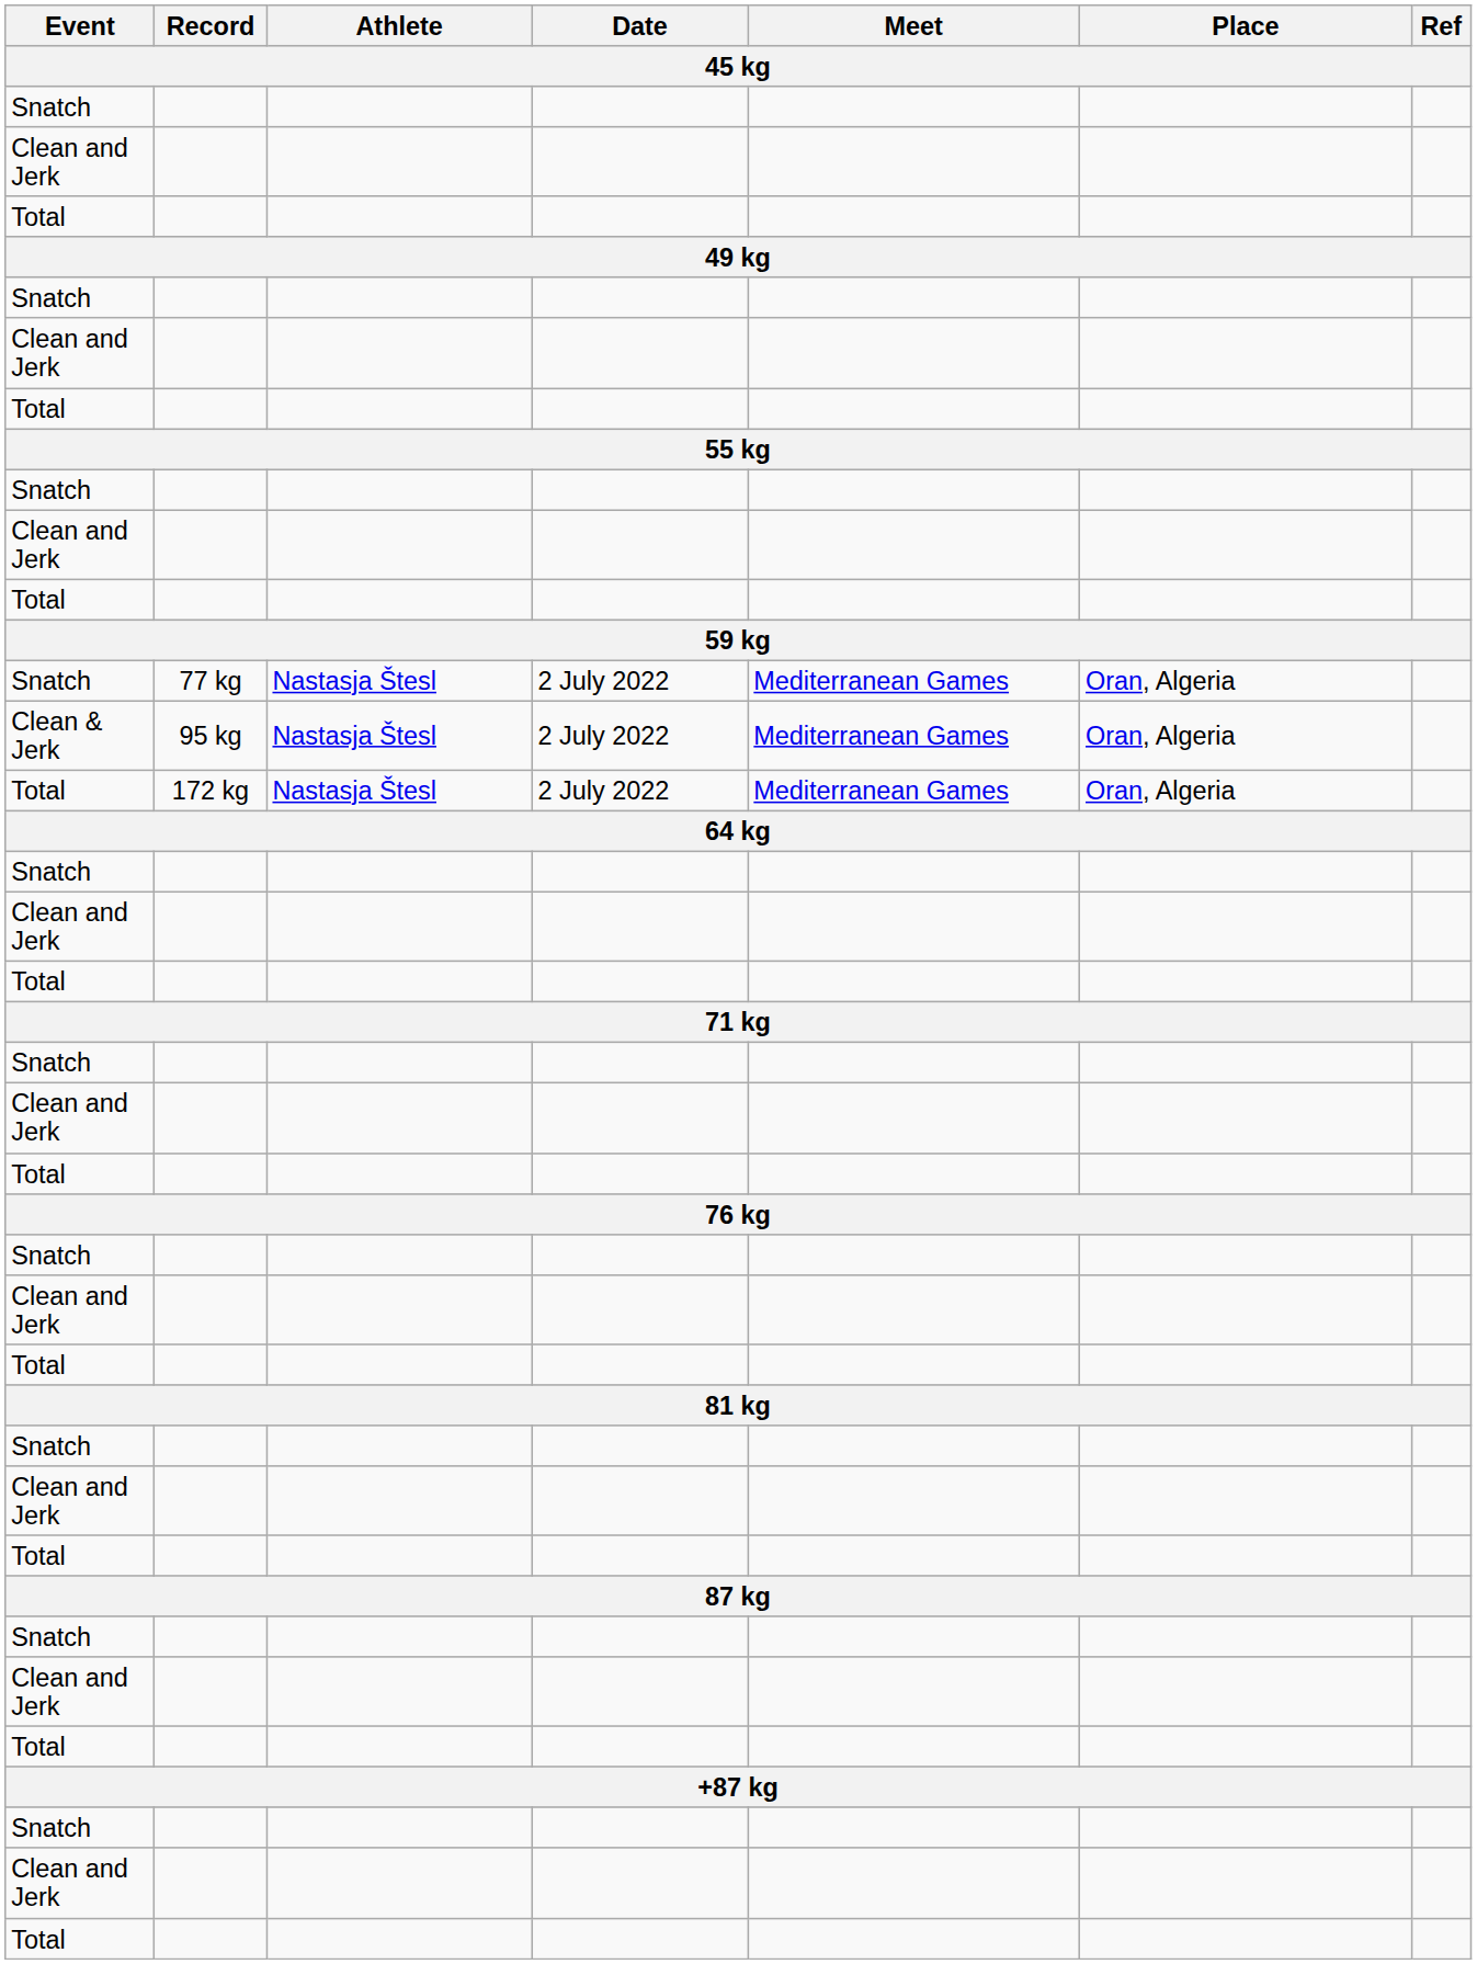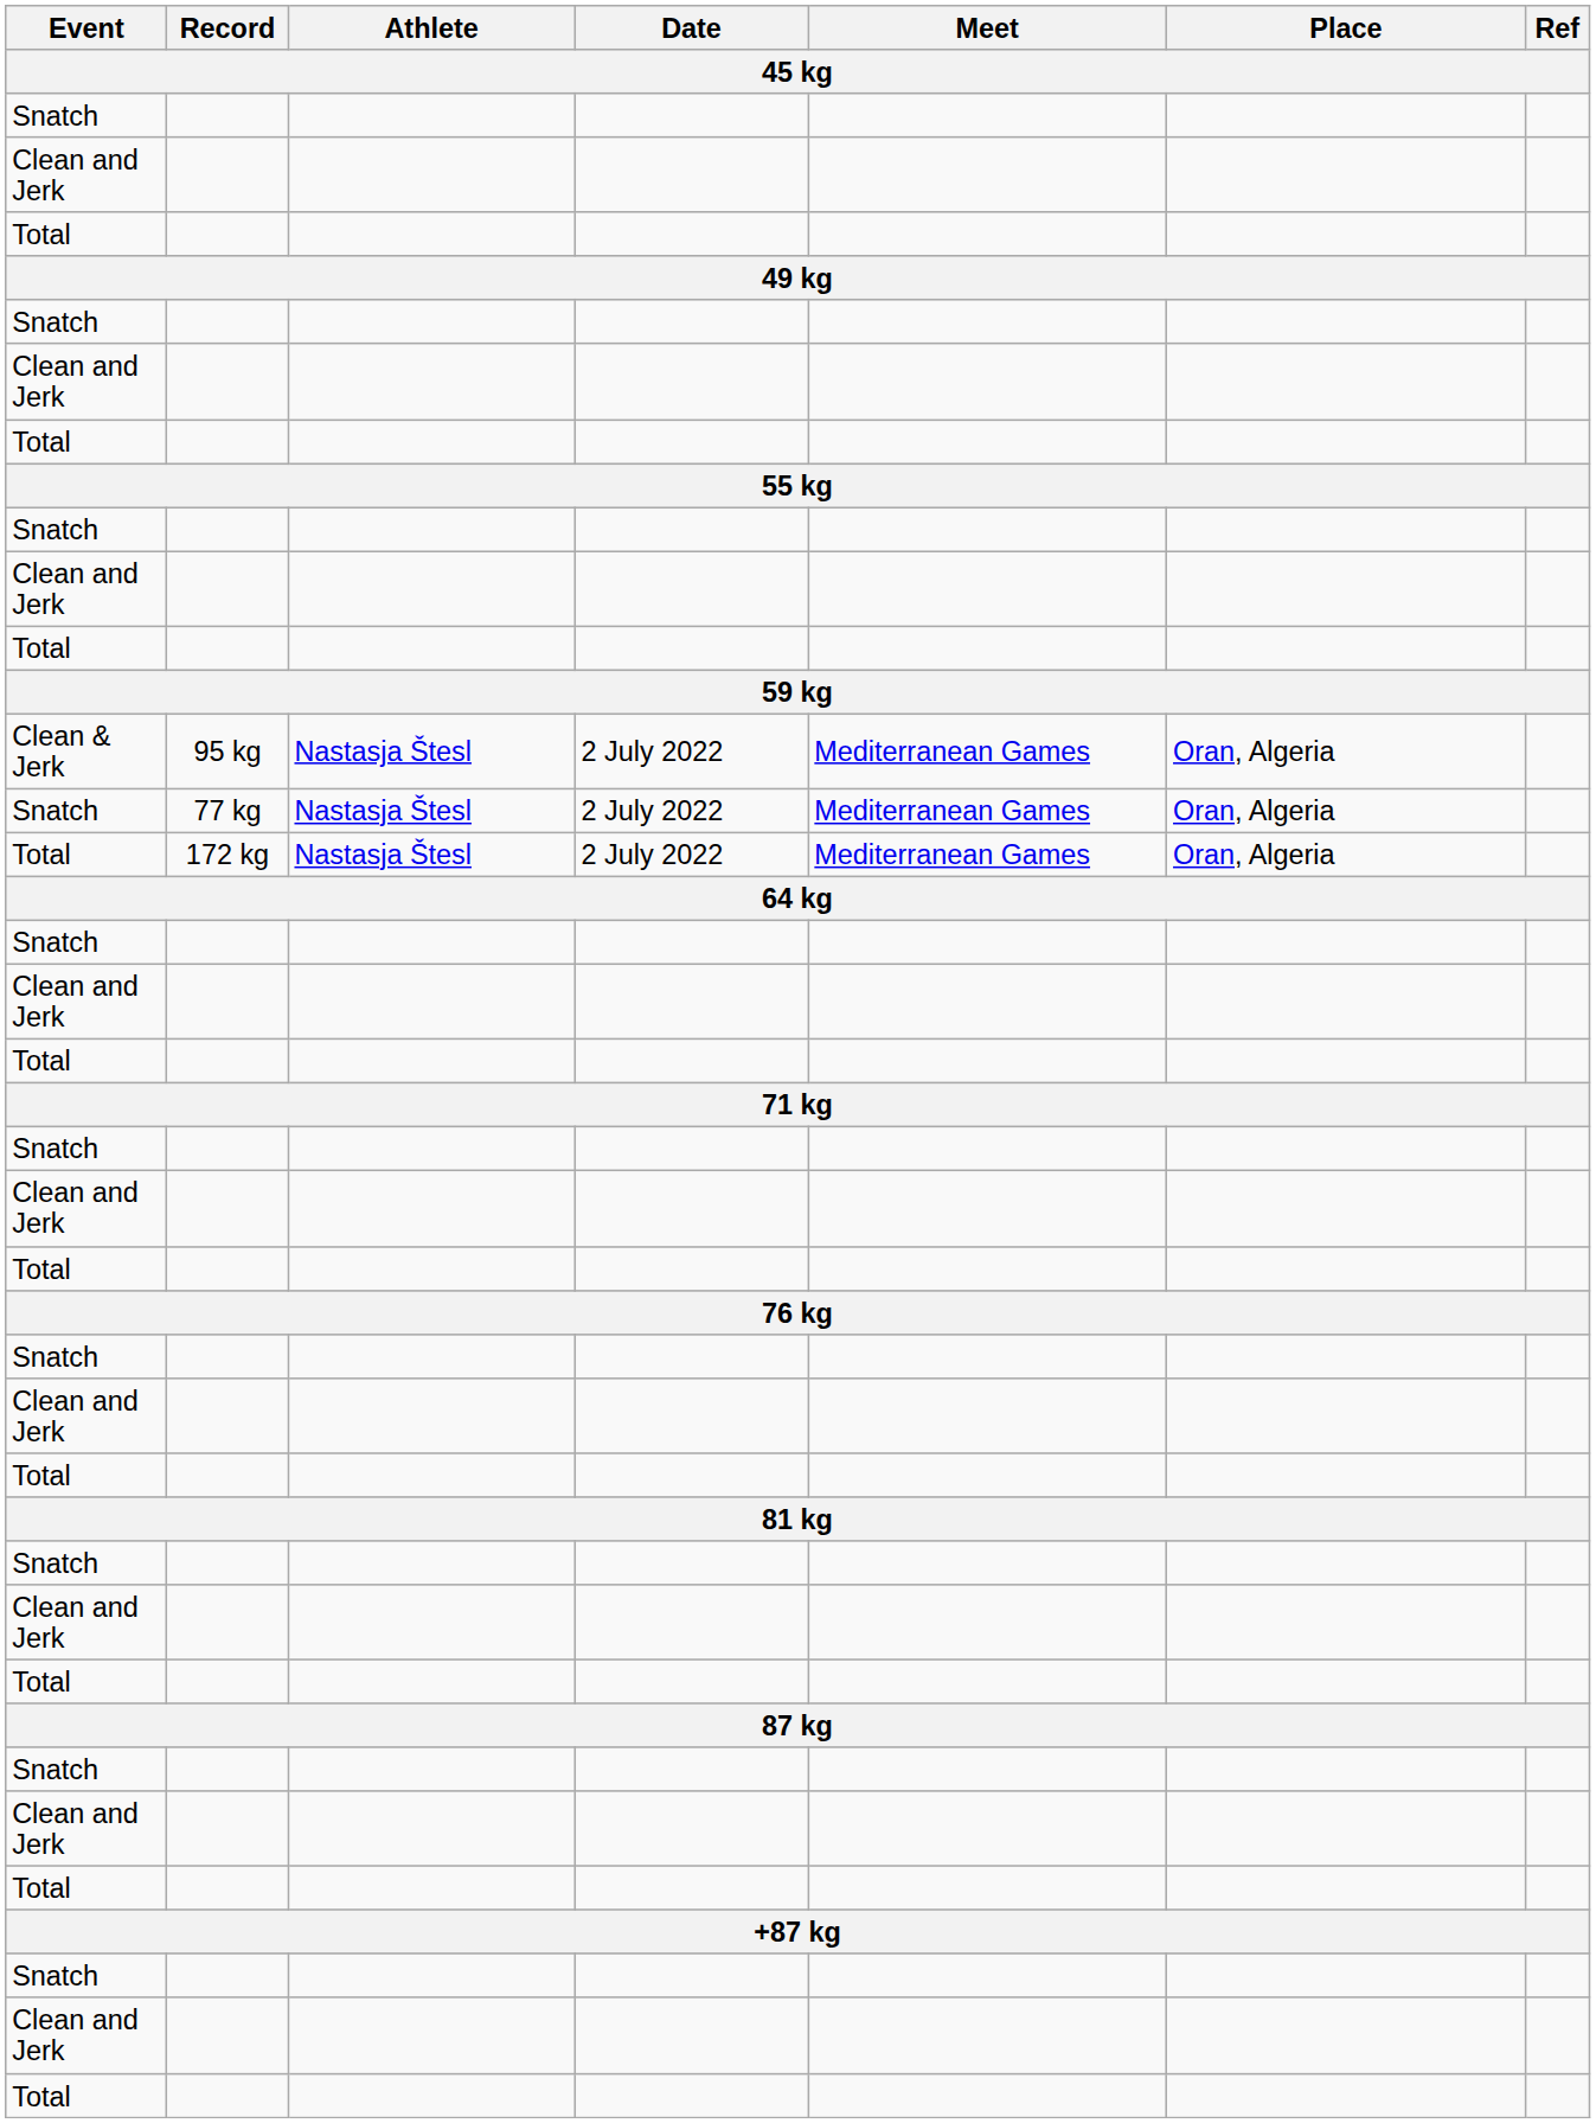rows swapped: Snatch / 77 kg <-> Clean & Jerk
